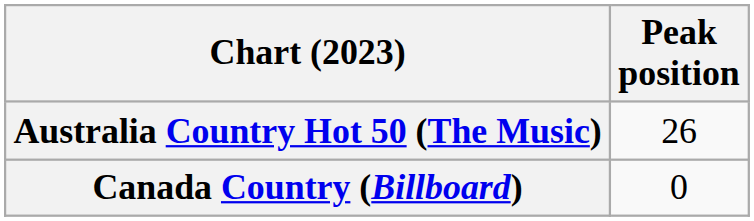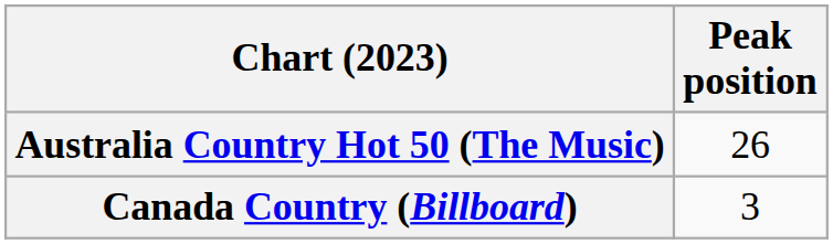Canada Country (Billboard) | Peak position: 0 -> 3
